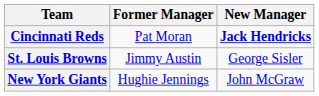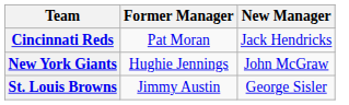Cincinnati Reds | New Manager: bold -> normal
rows swapped: New York Giants <-> St. Louis Browns
